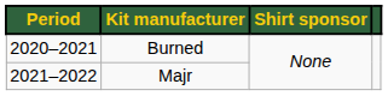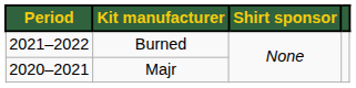Burned | Period: 2020–2021 -> 2021–2022
Majr | Period: 2021–2022 -> 2020–2021
